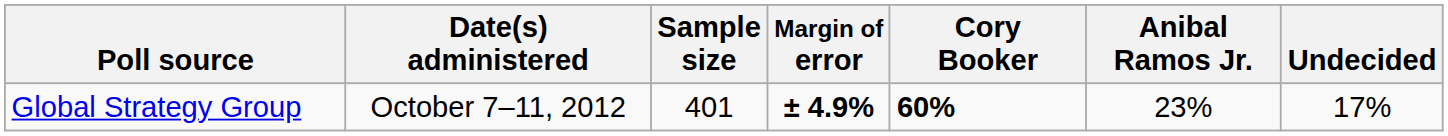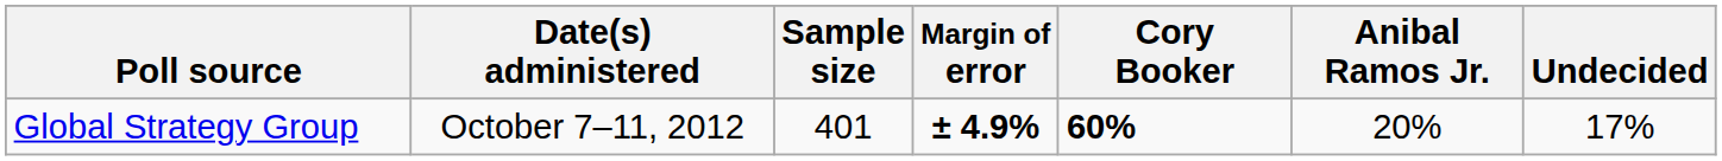Global Strategy Group | Anibal Ramos Jr.: 23% -> 20%
